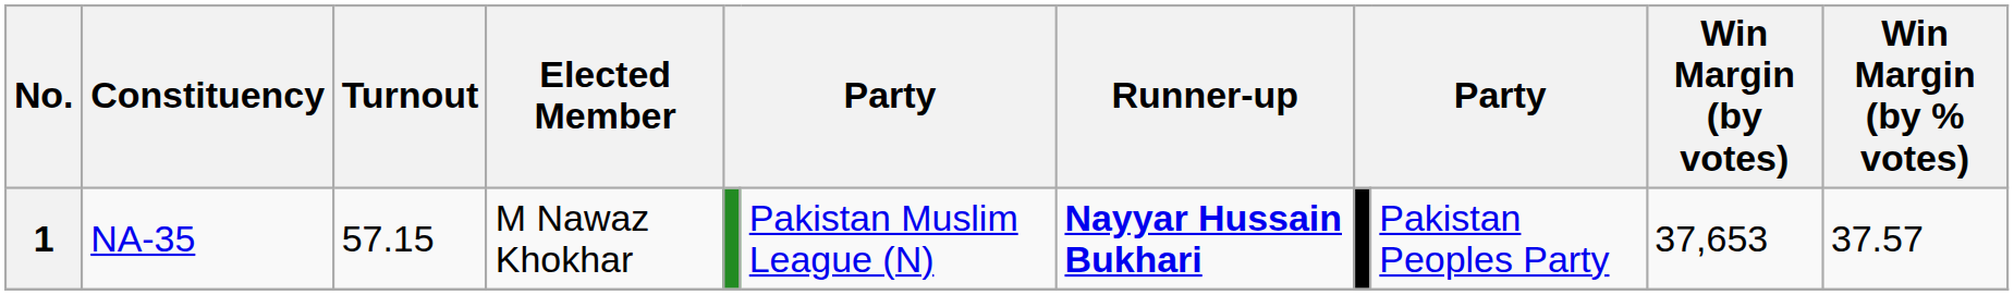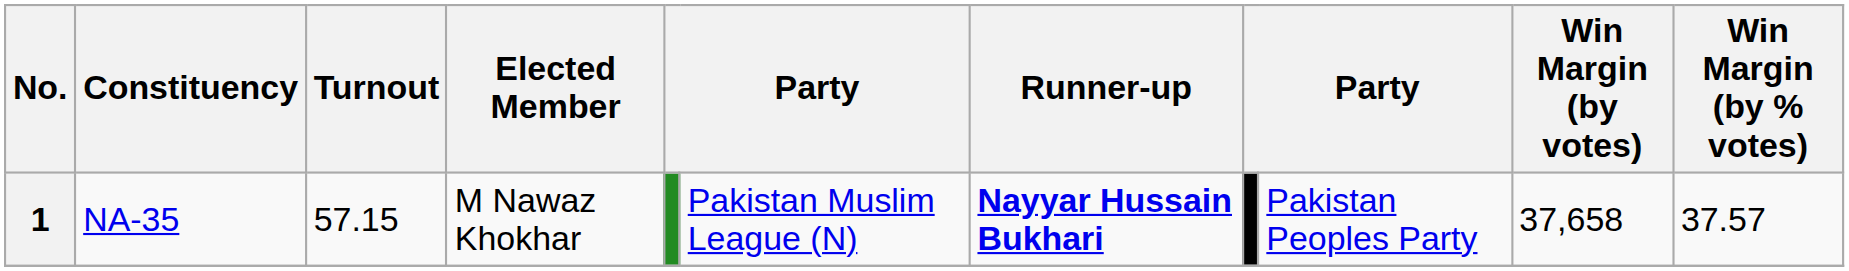1 | Win Margin (by votes): 37,653 -> 37,658
